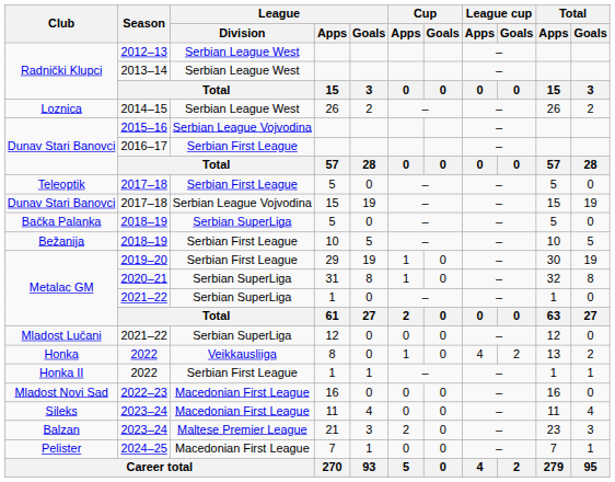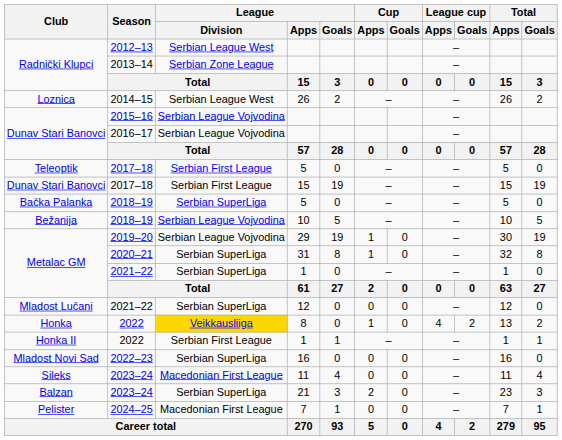Radnički Klupci / 2013–14 | League / Division: Serbian League West -> Serbian Zone League
Dunav Stari Banovci / 2016–17 | League / Division: Serbian First League -> Serbian League Vojvodina
Dunav Stari Banovci / 2017–18 | League / Division: Serbian League Vojvodina -> Serbian First League
Bežanija | League / Division: Serbian First League -> Serbian League Vojvodina
Metalac GM / 2019–20 | League / Division: Serbian First League -> Serbian League Vojvodina
Honka | League / Division: no background -> gold background
Mladost Novi Sad | League / Division: Macedonian First League -> Serbian SuperLiga
Balzan | League / Division: Maltese Premier League -> Serbian SuperLiga
